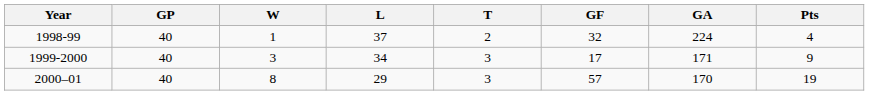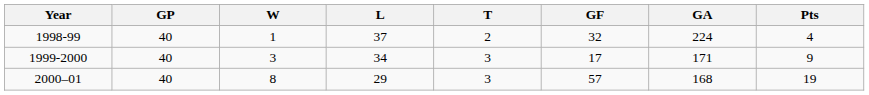2000–01 | GA: 170 -> 168
